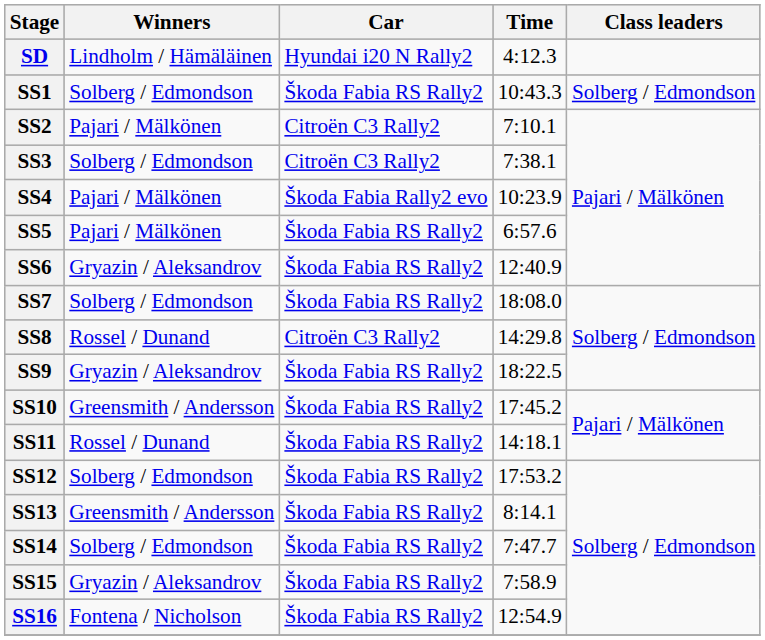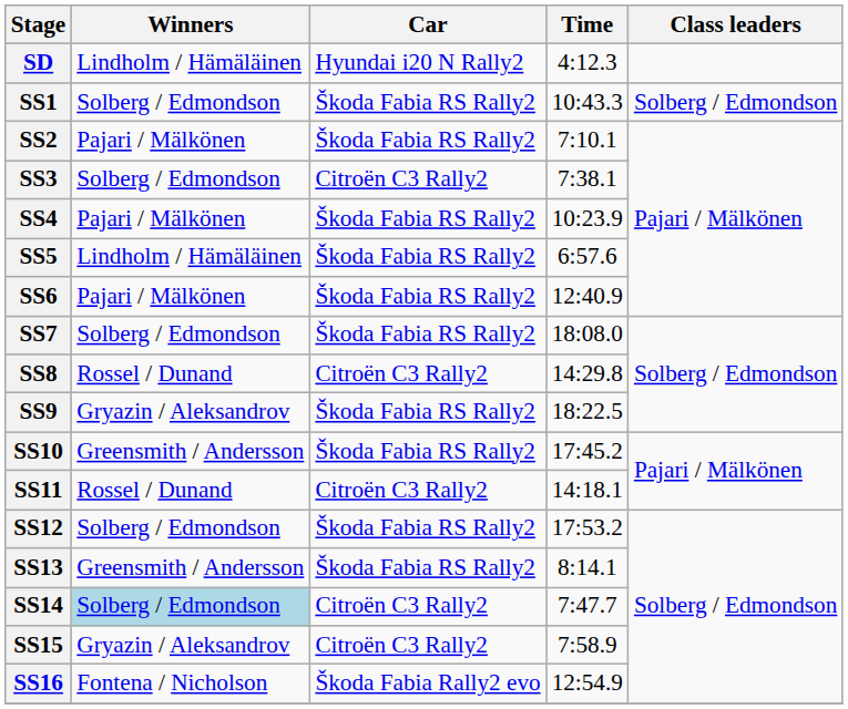SS2 | Car: Citroën C3 Rally2 -> Škoda Fabia RS Rally2
SS4 | Car: Škoda Fabia Rally2 evo -> Škoda Fabia RS Rally2
SS5 | Winners: Pajari / Mälkönen -> Lindholm / Hämäläinen
SS6 | Winners: Gryazin / Aleksandrov -> Pajari / Mälkönen
SS11 | Car: Škoda Fabia RS Rally2 -> Citroën C3 Rally2
SS14 | Winners: no background -> lightblue background
SS14 | Car: Škoda Fabia RS Rally2 -> Citroën C3 Rally2
SS15 | Car: Škoda Fabia RS Rally2 -> Citroën C3 Rally2
SS16 | Car: Škoda Fabia RS Rally2 -> Škoda Fabia Rally2 evo
